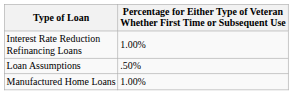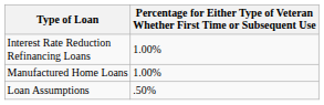rows swapped: Manufactured Home Loans <-> Loan Assumptions
